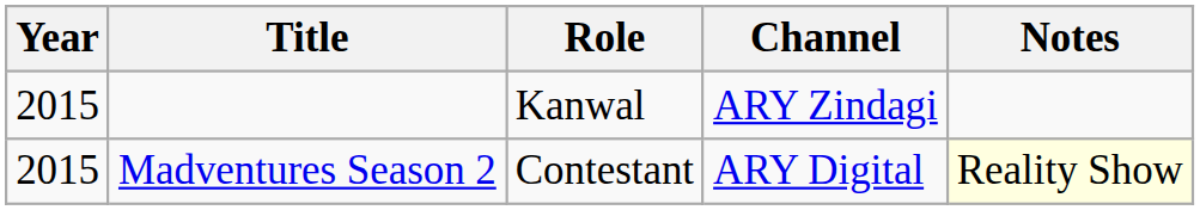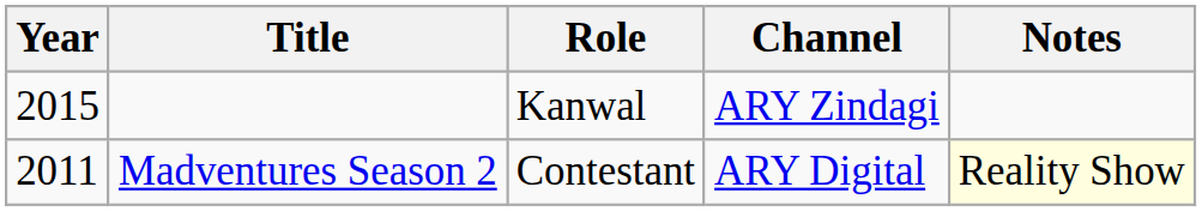Madventures Season 2 | Year: 2015 -> 2011
